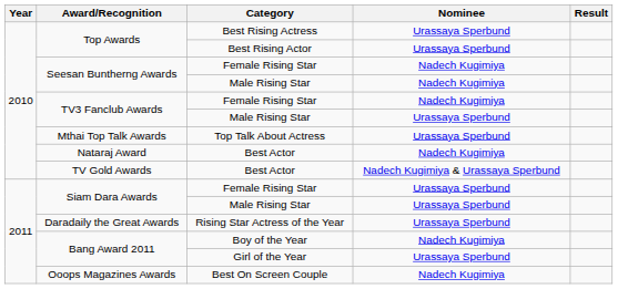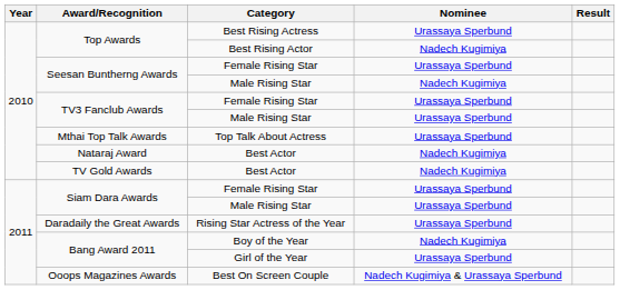Top Awards / Best Rising Actor | Nominee: Urassaya Sperbund -> Nadech Kugimiya
Seesan Buntherng Awards / Female Rising Star | Nominee: Nadech Kugimiya -> Urassaya Sperbund
TV3 Fanclub Awards / Female Rising Star | Nominee: Nadech Kugimiya -> Urassaya Sperbund
TV Gold Awards | Nominee: Nadech Kugimiya & Urassaya Sperbund -> Nadech Kugimiya
Ooops Magazines Awards | Nominee: Nadech Kugimiya -> Nadech Kugimiya & Urassaya Sperbund
